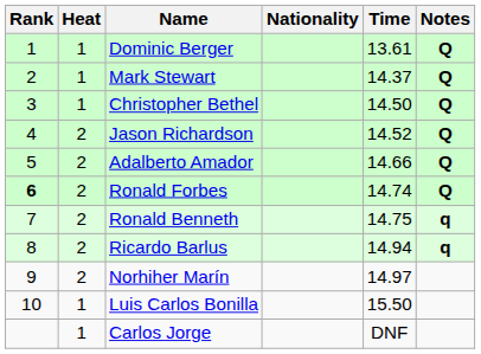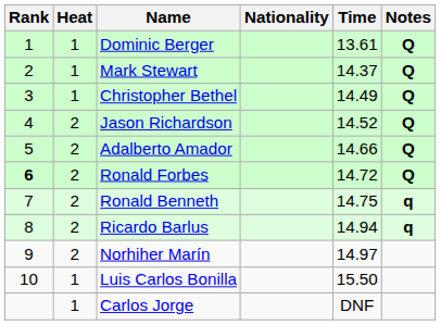Christopher Bethel | Time: 14.50 -> 14.49
Ronald Forbes | Time: 14.74 -> 14.72
